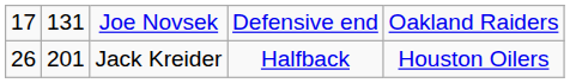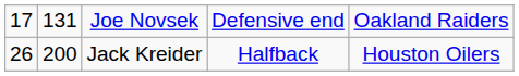Jack Kreider | column 2: 201 -> 200
